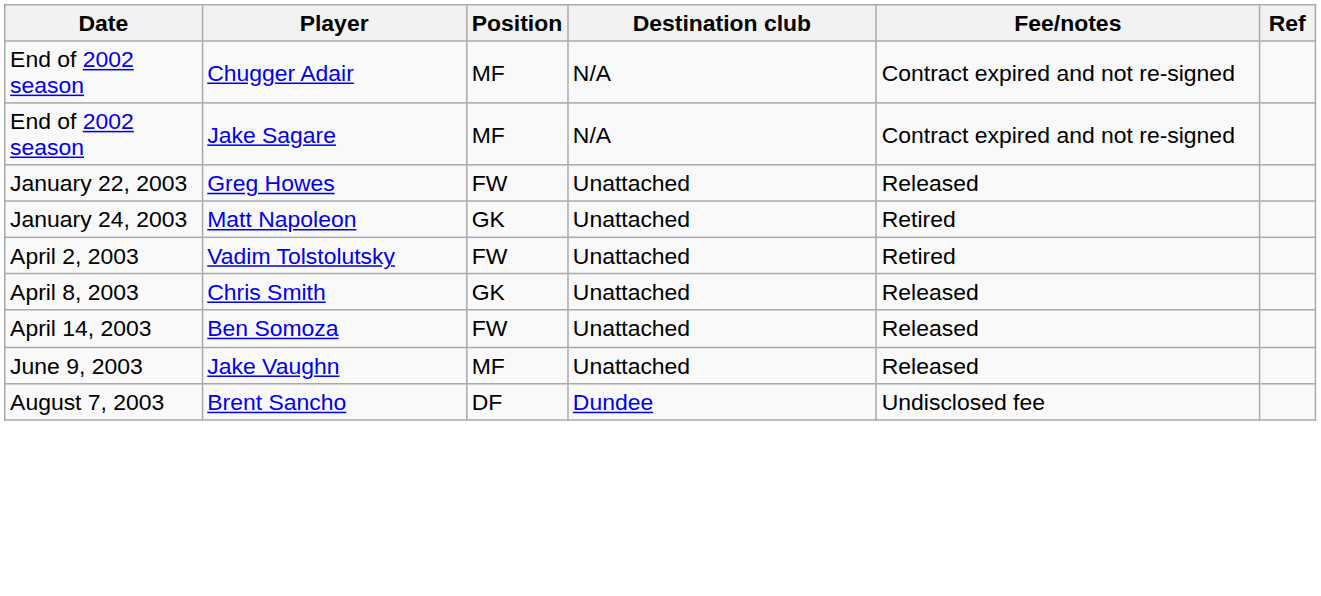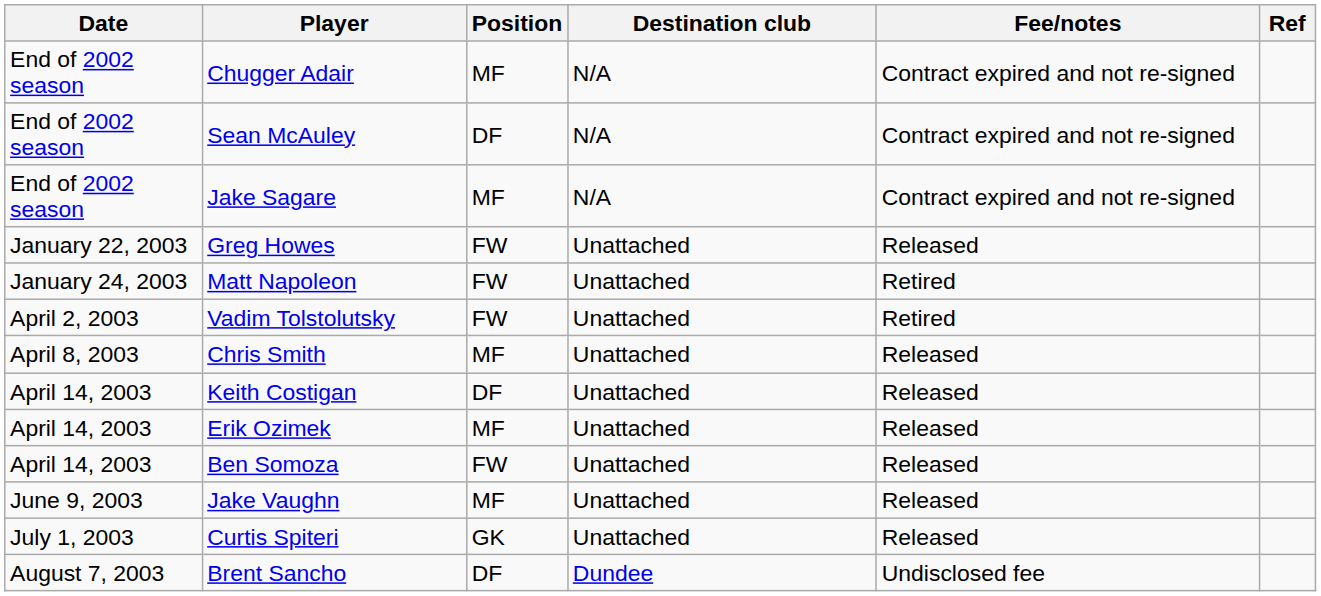+ row: End of 2002 season | Sean McAuley | DF | N/A | Contract expired and not re-signed
Matt Napoleon | Position: GK -> FW
Chris Smith | Position: GK -> MF
+ row: April 14, 2003 | Keith Costigan | DF | Unattached | Released
+ row: April 14, 2003 | Erik Ozimek | MF | Unattached | Released
+ row: July 1, 2003 | Curtis Spiteri | GK | Unattached | Released
